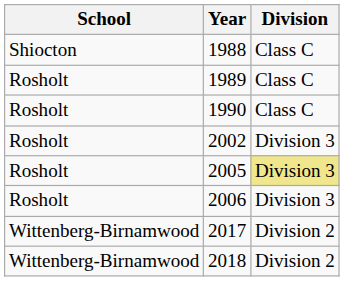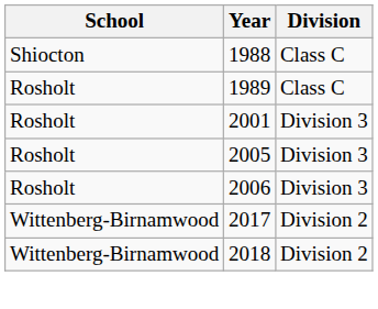- row: Rosholt | 1990 | Class C
+ row: Rosholt | 2001 | Division 3
- row: Rosholt | 2002 | Division 3
2005 | Division: khaki background -> no background
